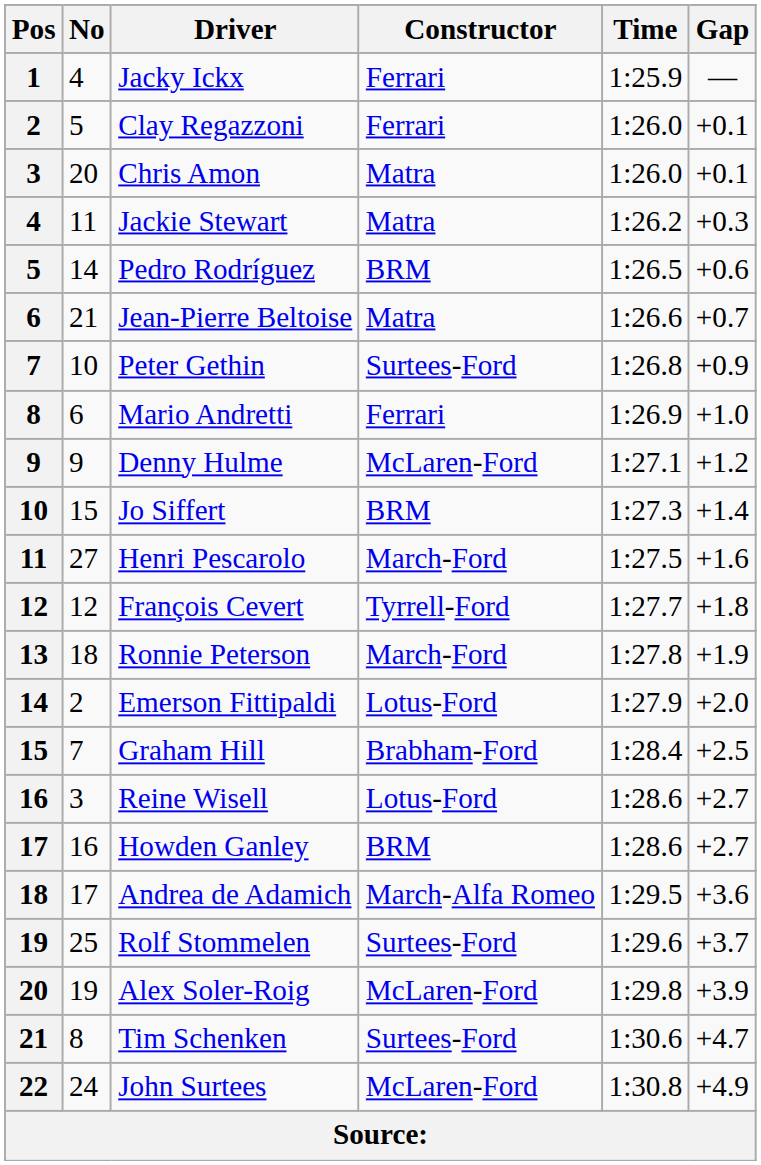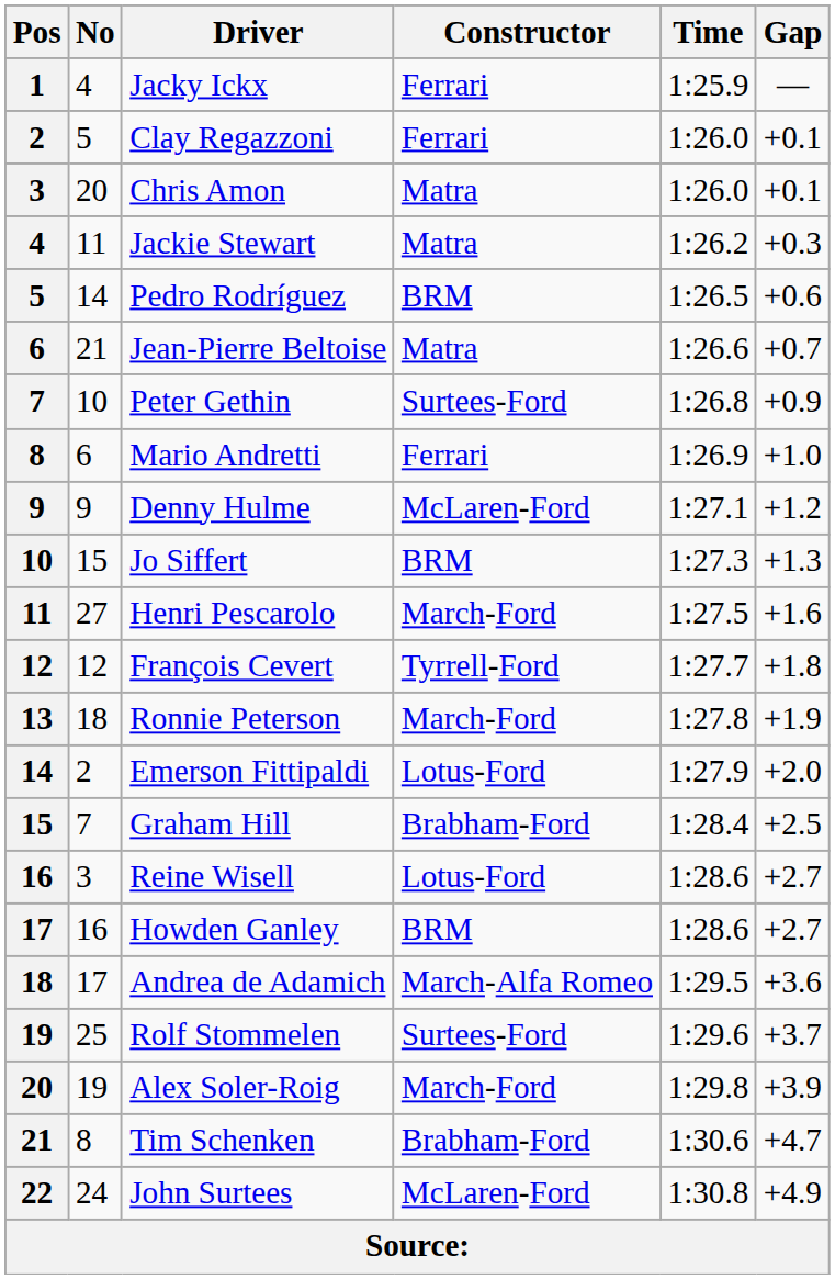Jo Siffert | Gap: +1.4 -> +1.3
Alex Soler-Roig | Constructor: McLaren-Ford -> March-Ford
Tim Schenken | Constructor: Surtees-Ford -> Brabham-Ford
